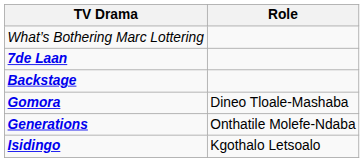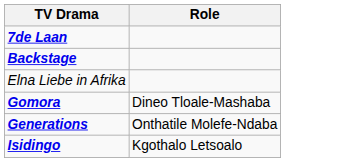- row: What’s Bothering Marc Lottering
+ row: Elna Liebe in Afrika
